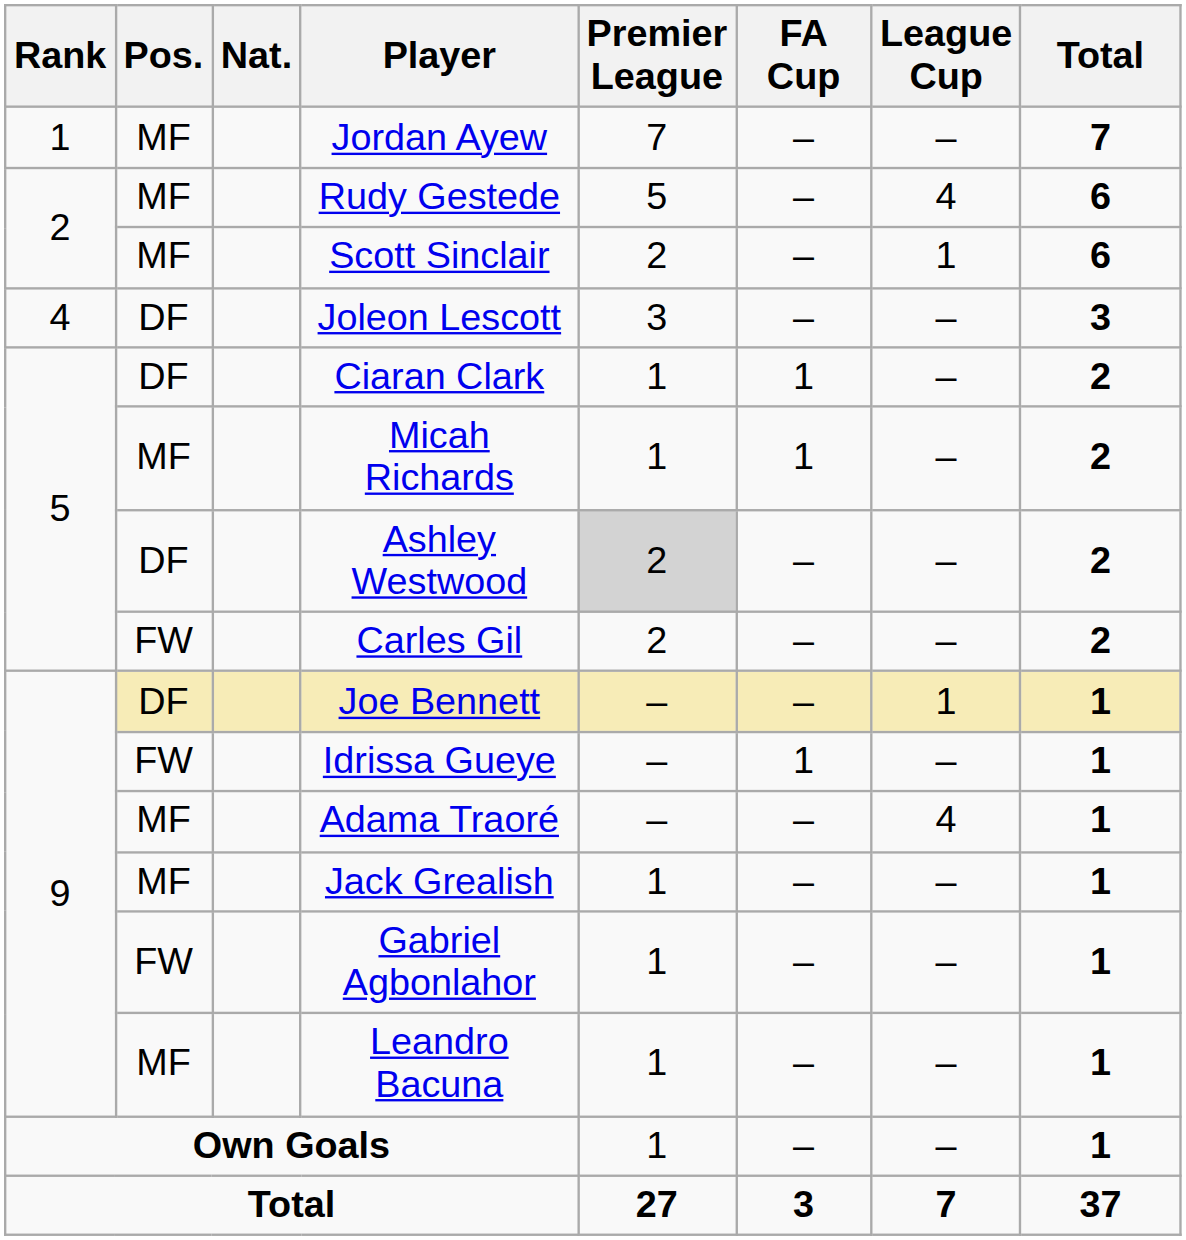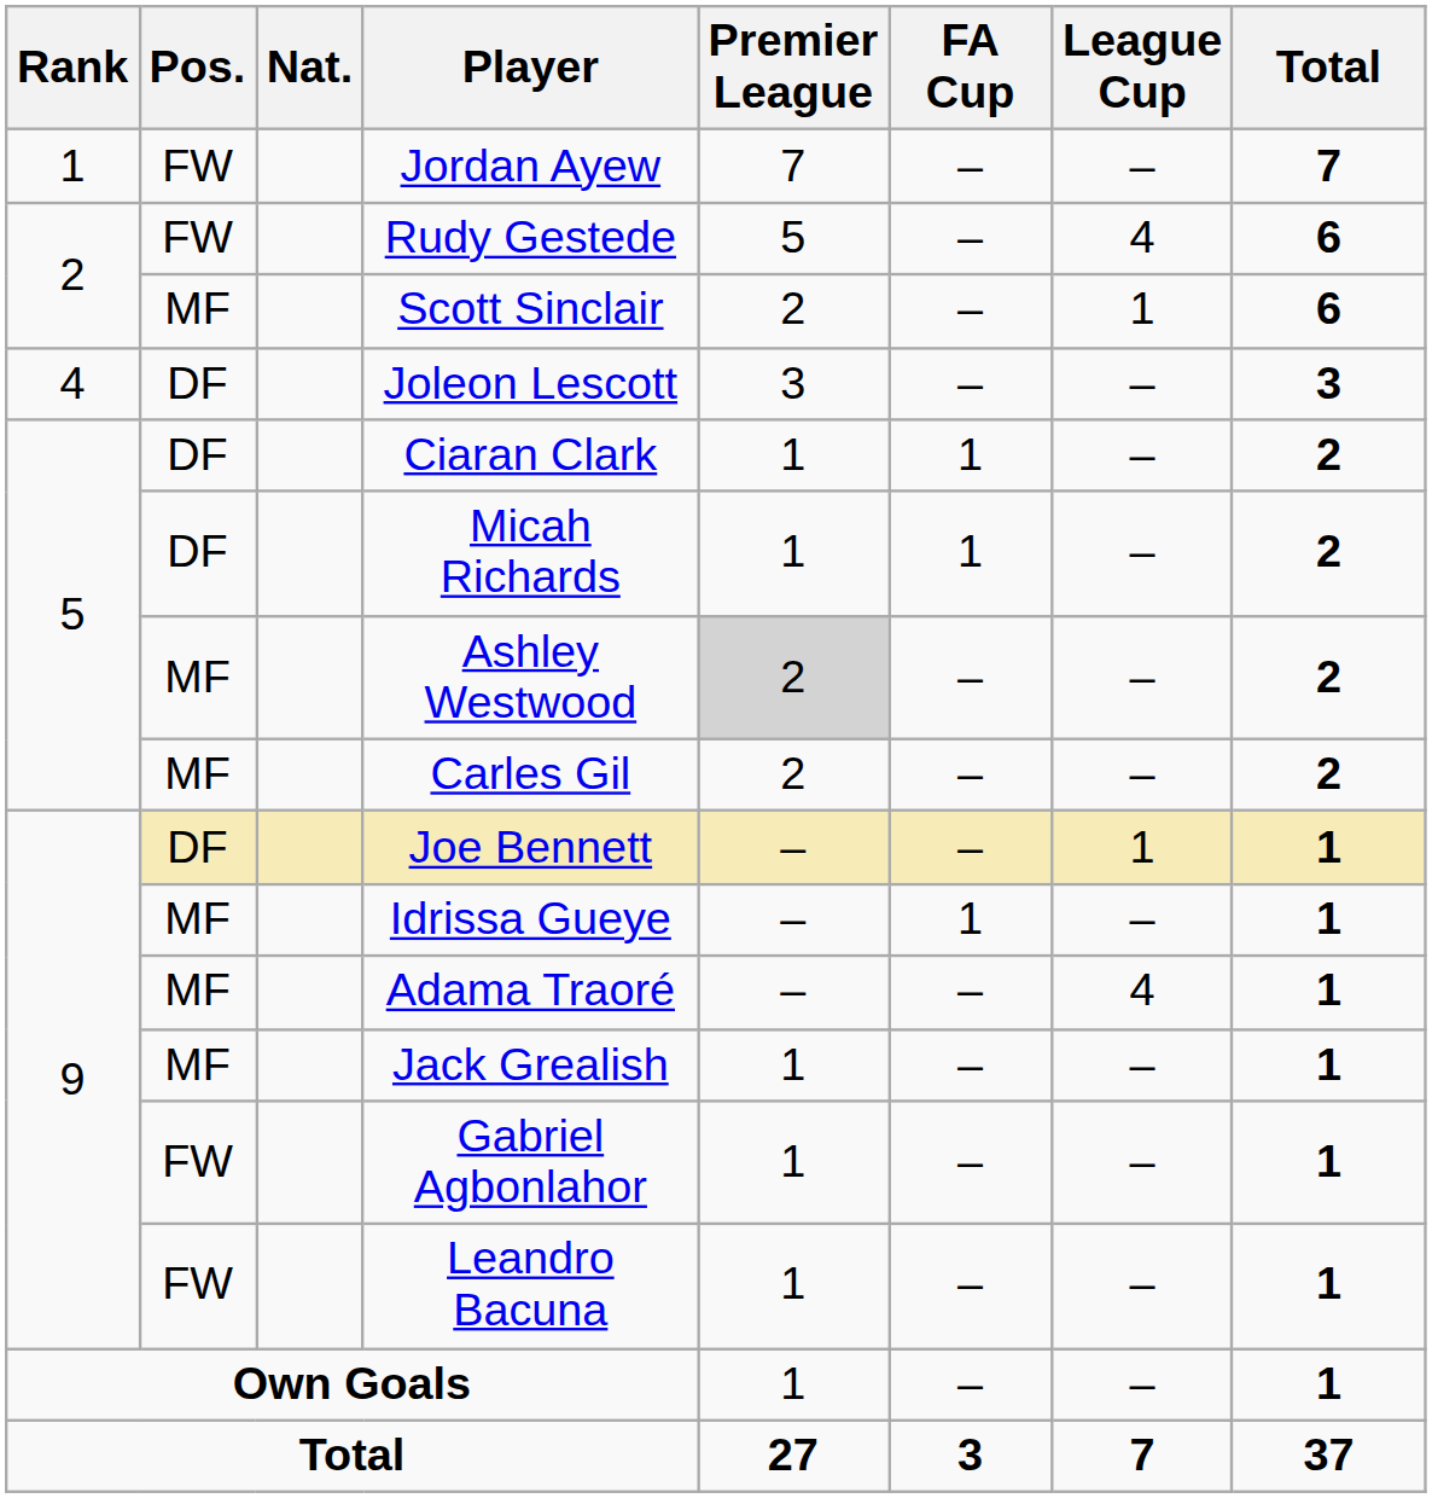Jordan Ayew | Pos.: MF -> FW
Rudy Gestede | Pos.: MF -> FW
Micah Richards | Pos.: MF -> DF
Ashley Westwood | Pos.: DF -> MF
Carles Gil | Pos.: FW -> MF
Idrissa Gueye | Pos.: FW -> MF
Leandro Bacuna | Pos.: MF -> FW
